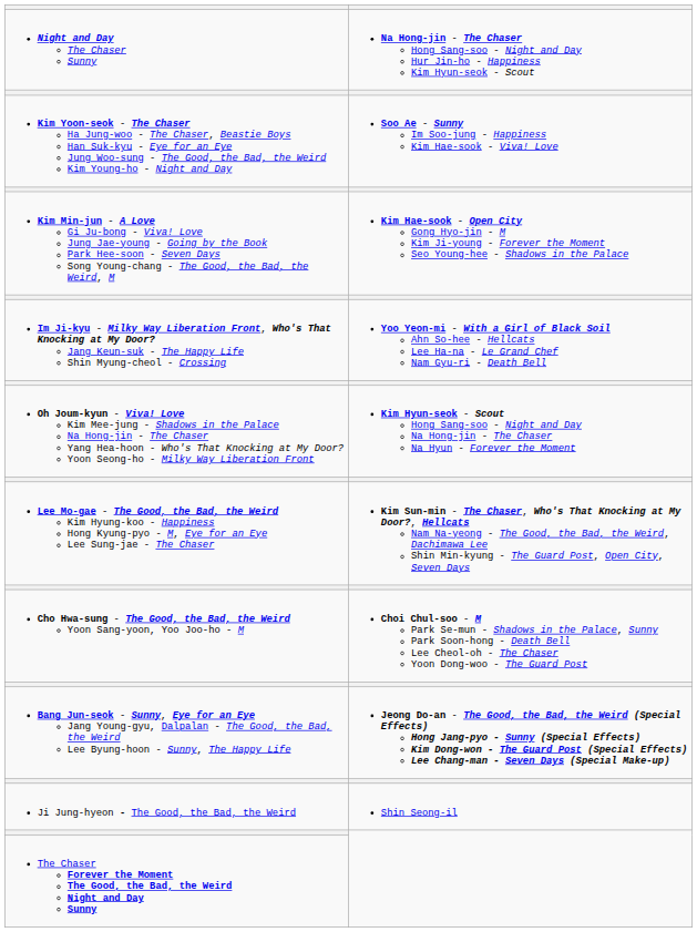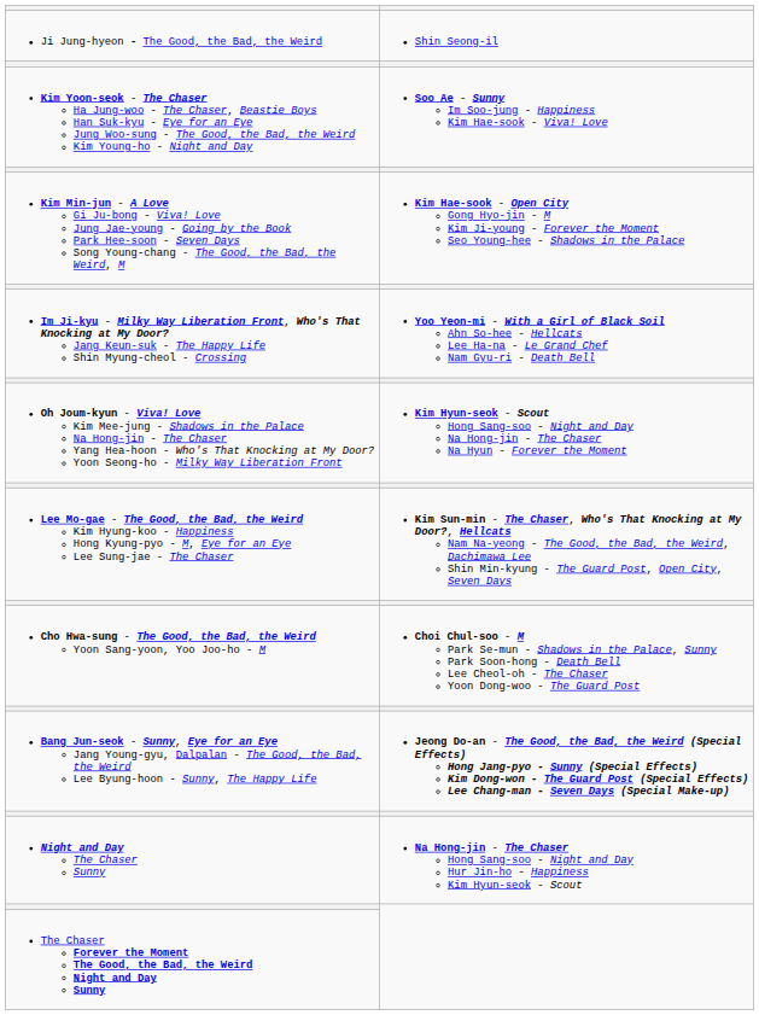rows swapped: Night and Day The Chaser Sunny <-> Ji Jung-hyeon - The Good, the Bad, the Weird
